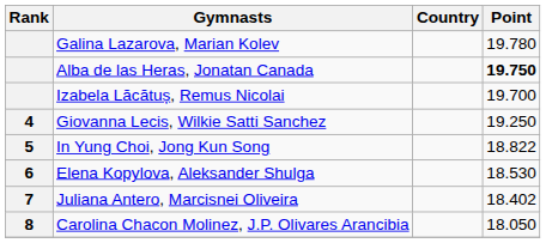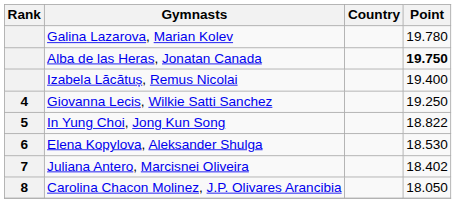Izabela Lăcătuș, Remus Nicolai | Point: 19.700 -> 19.400
